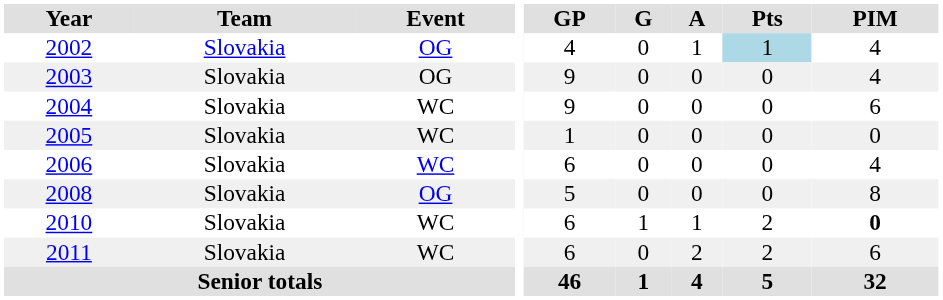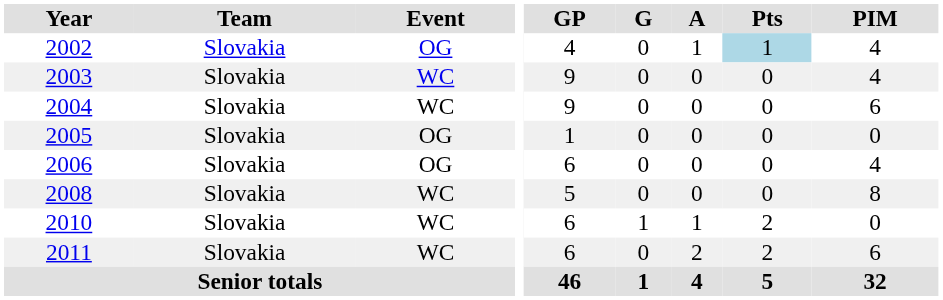2003 | Event: OG -> WC
2005 | Event: WC -> OG
2006 | Event: WC -> OG
2008 | Event: OG -> WC
2010 | PIM: bold -> normal
